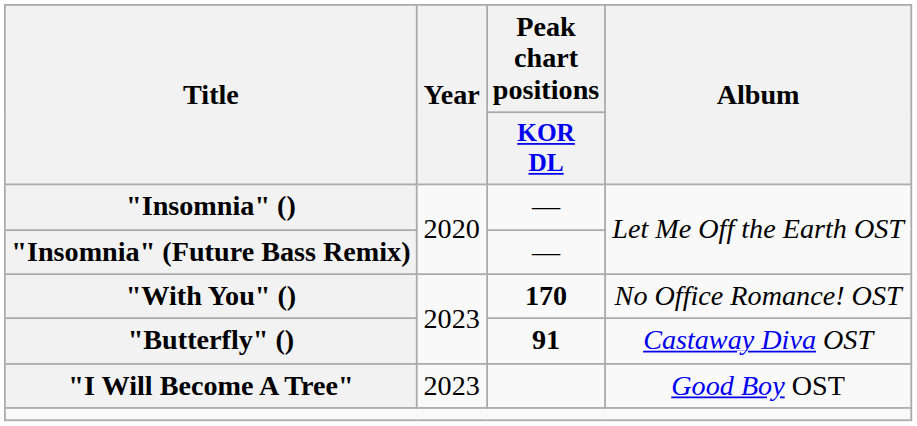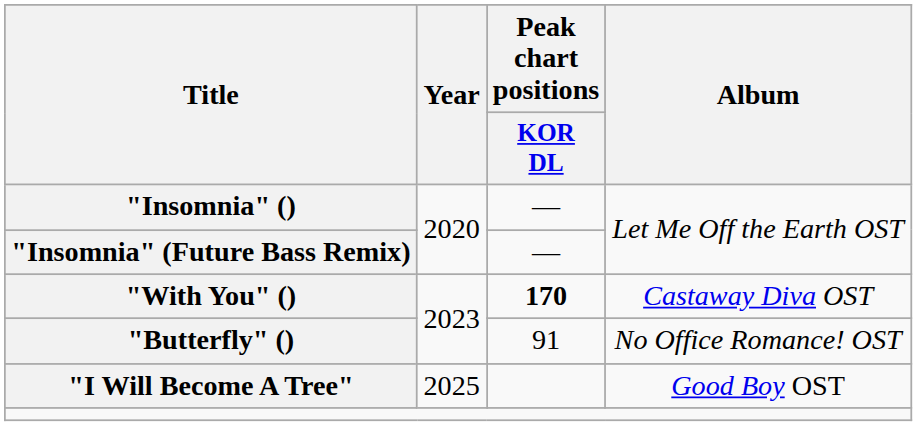"With You" () | Album: No Office Romance! OST -> Castaway Diva OST
"Butterfly" () | Peak chart positions / KOR DL: bold -> normal
"Butterfly" () | Album: Castaway Diva OST -> No Office Romance! OST
"I Will Become A Tree" | Year: 2023 -> 2025
